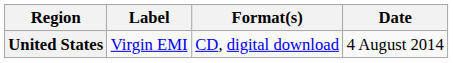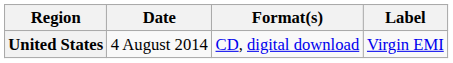columns swapped: Date <-> Label
